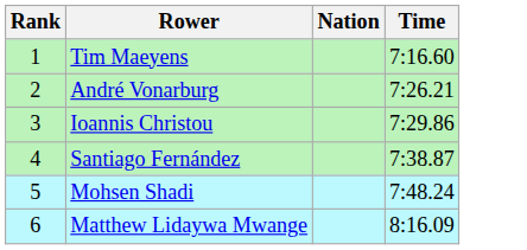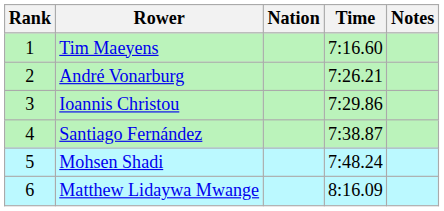+ column: Notes
